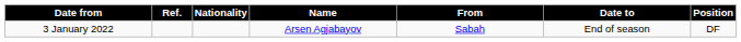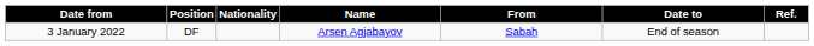columns swapped: Position <-> Ref.
